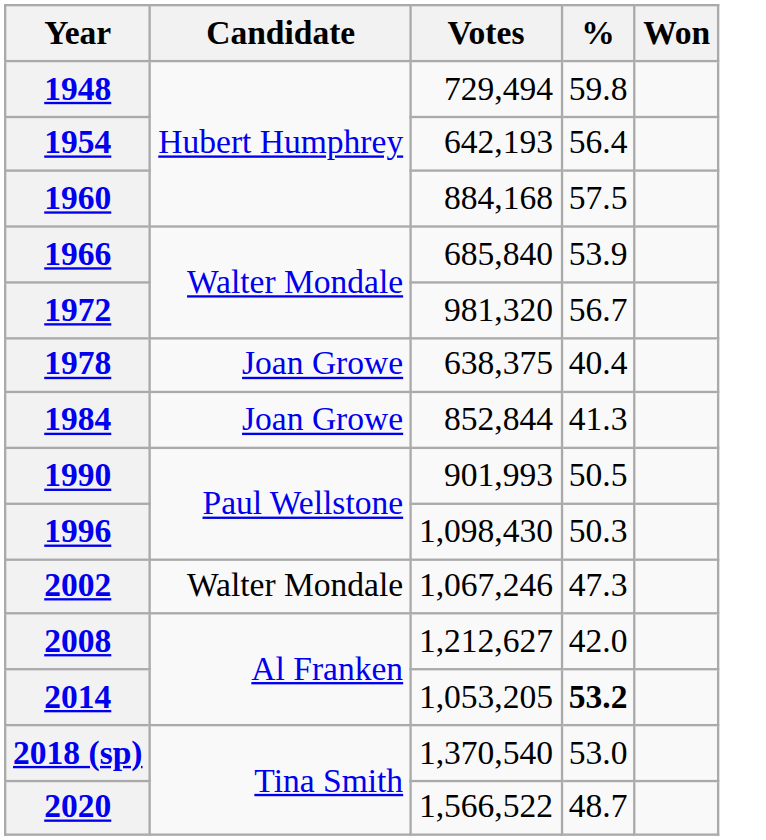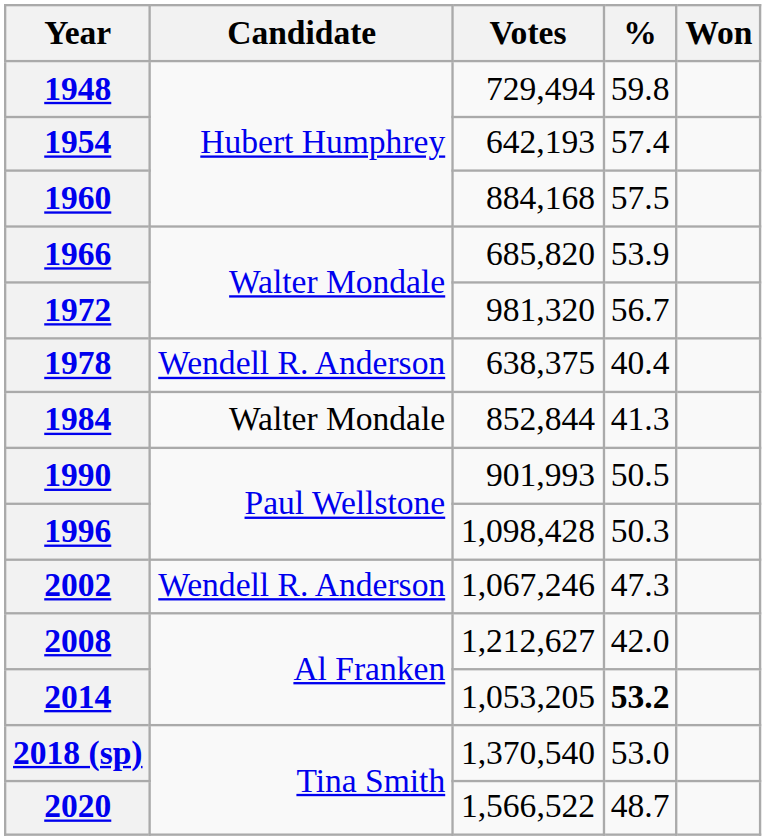1954 | %: 56.4 -> 57.4
1966 | Votes: 685,840 -> 685,820
1978 | Candidate: Joan Growe -> Wendell R. Anderson
1984 | Candidate: Joan Growe -> Walter Mondale
1996 | Votes: 1,098,430 -> 1,098,428
2002 | Candidate: Walter Mondale -> Wendell R. Anderson
